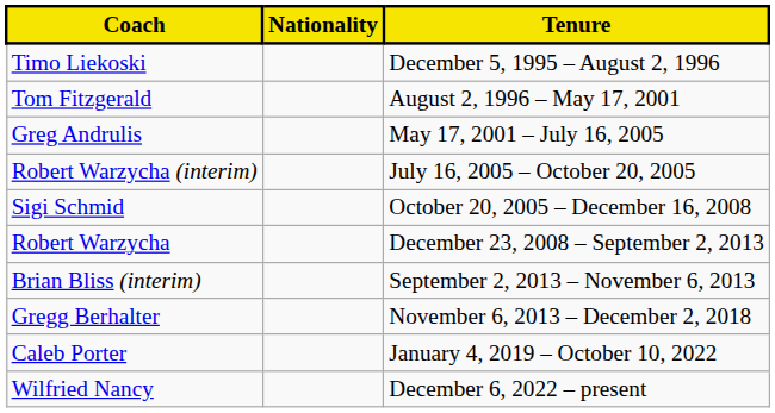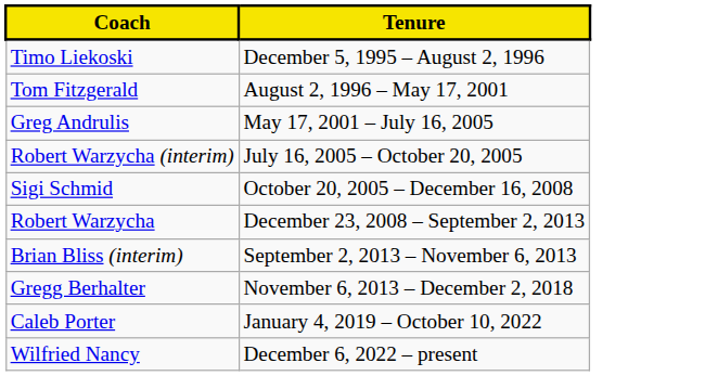- column: Nationality
